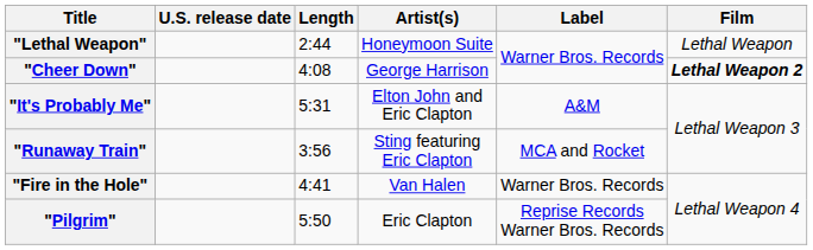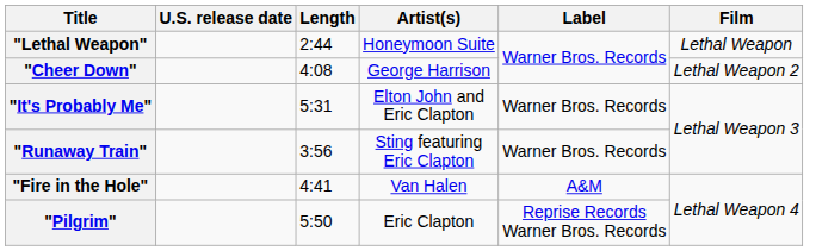"Cheer Down" | Film: bold -> normal
"It's Probably Me" | Label: A&M -> Warner Bros. Records
"Runaway Train" | Label: MCA and Rocket -> Warner Bros. Records
"Fire in the Hole" | Label: Warner Bros. Records -> A&M
